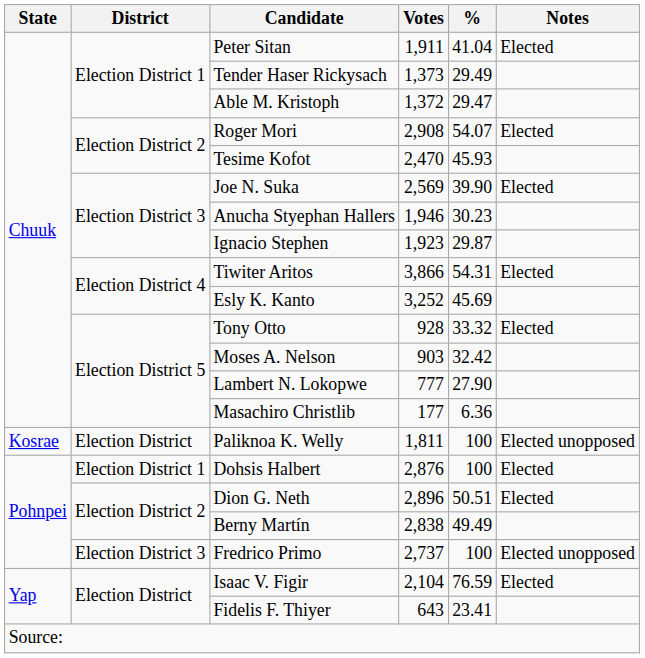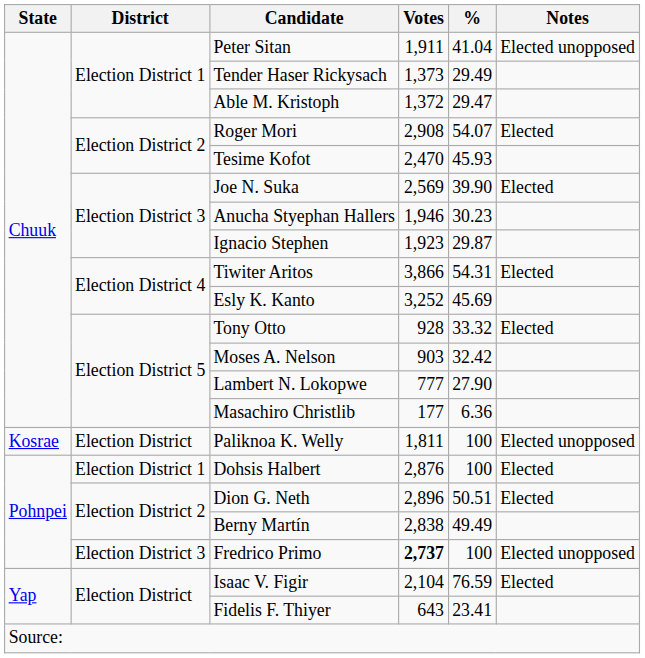Peter Sitan | Notes: Elected -> Elected unopposed
Fredrico Primo | Votes: normal -> bold
